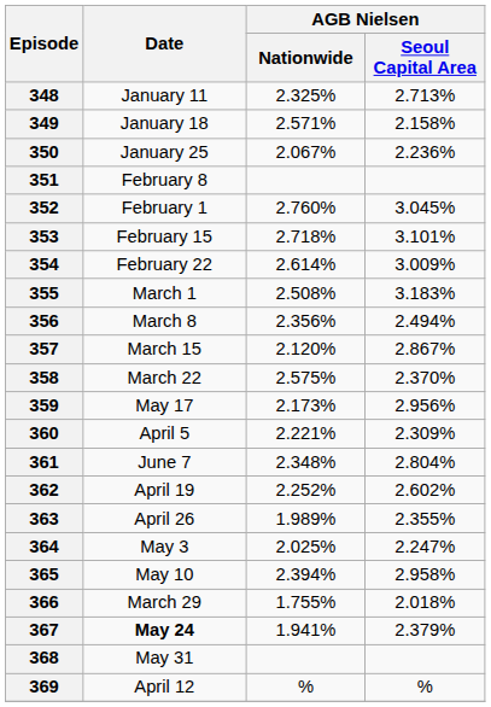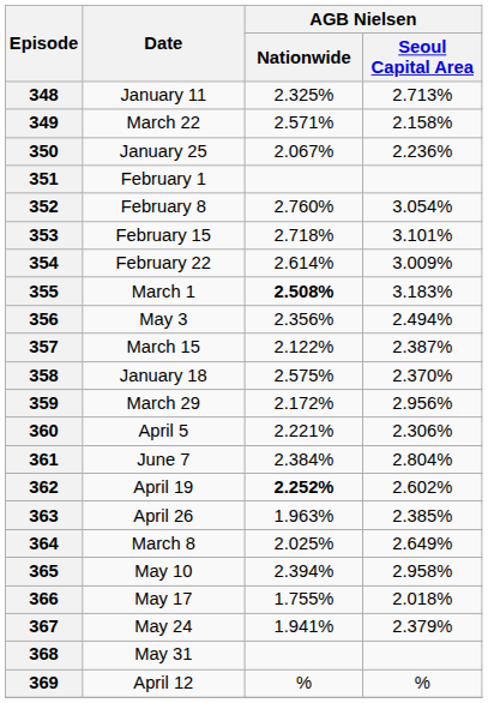349 | Date: January 18 -> March 22
351 | Date: February 8 -> February 1
352 | Date: February 1 -> February 8
352 | AGB Nielsen / Seoul Capital Area: 3.045% -> 3.054%
355 | AGB Nielsen / Nationwide: normal -> bold
356 | Date: March 8 -> May 3
357 | AGB Nielsen / Nationwide: 2.120% -> 2.122%
357 | AGB Nielsen / Seoul Capital Area: 2.867% -> 2.387%
358 | Date: March 22 -> January 18
359 | Date: May 17 -> March 29
359 | AGB Nielsen / Nationwide: 2.173% -> 2.172%
360 | AGB Nielsen / Seoul Capital Area: 2.309% -> 2.306%
361 | AGB Nielsen / Nationwide: 2.348% -> 2.384%
362 | AGB Nielsen / Nationwide: normal -> bold
363 | AGB Nielsen / Nationwide: 1.989% -> 1.963%
363 | AGB Nielsen / Seoul Capital Area: 2.355% -> 2.385%
364 | Date: May 3 -> March 8
364 | AGB Nielsen / Seoul Capital Area: 2.247% -> 2.649%
366 | Date: March 29 -> May 17
367 | Date: bold -> normal
